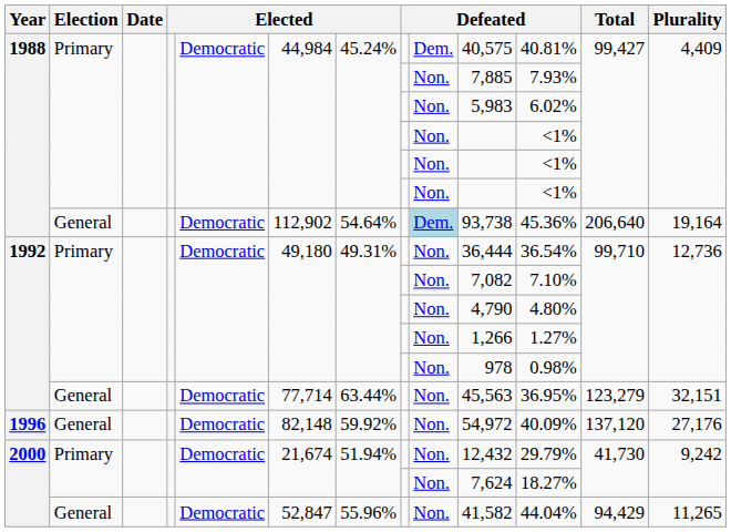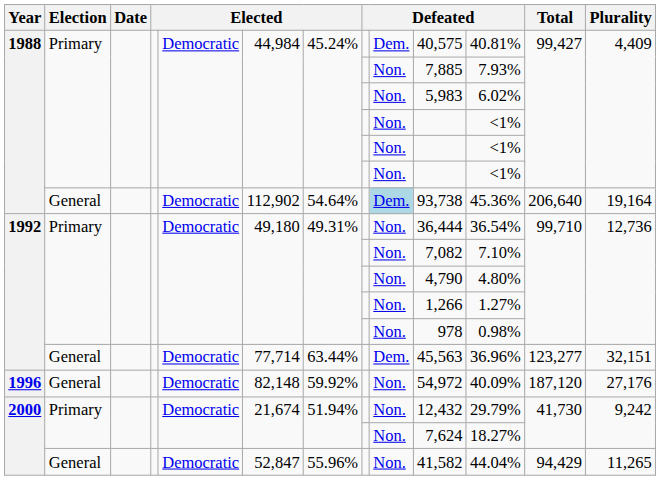1992 / General | column 9: Non. -> Dem.
1992 / General | column 11: 36.95% -> 36.96%
1992 / General | Total: 123,279 -> 123,277
1996 | Total: 137,120 -> 187,120
